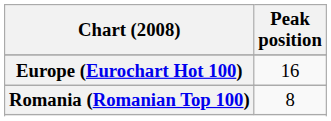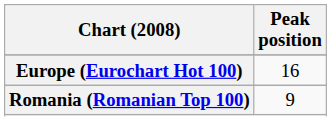Romania (Romanian Top 100) | Peak position: 8 -> 9
